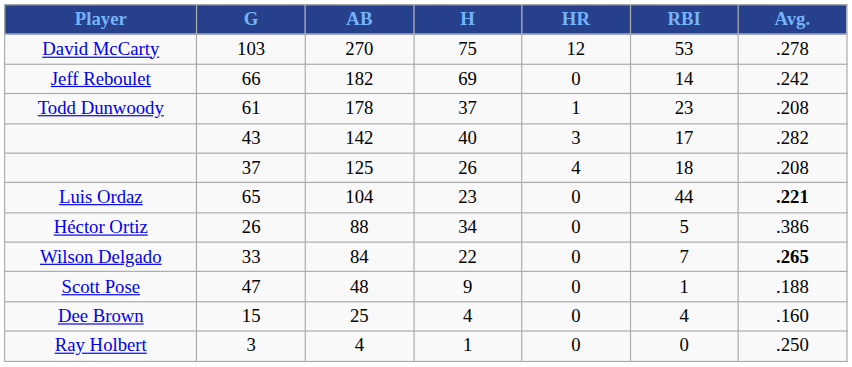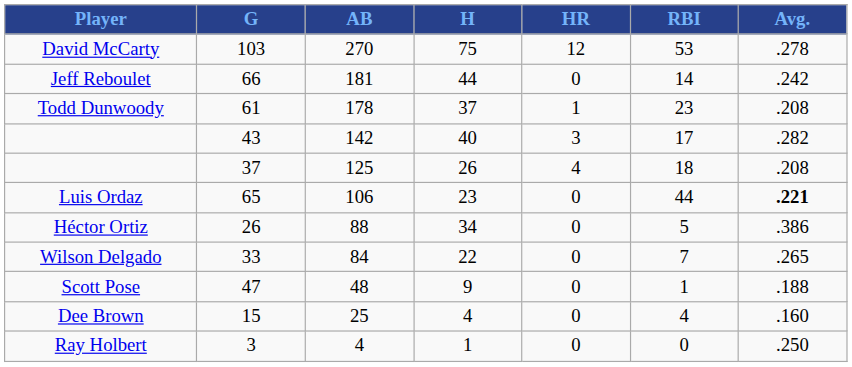Jeff Reboulet | AB: 182 -> 181
Jeff Reboulet | H: 69 -> 44
Luis Ordaz | AB: 104 -> 106
Wilson Delgado | Avg.: bold -> normal
